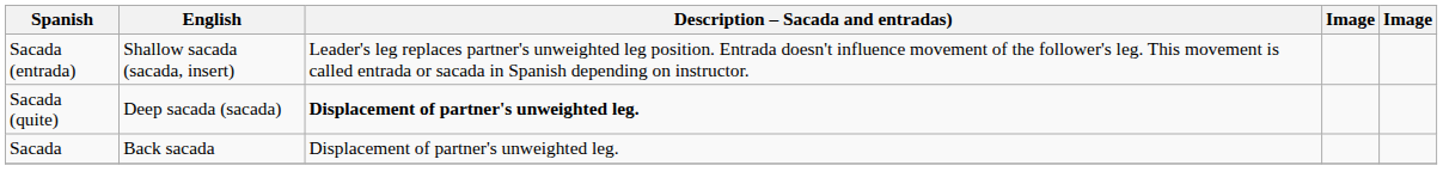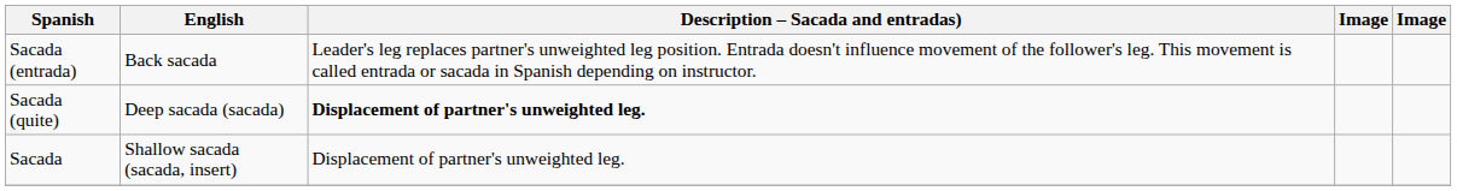Sacada (entrada) | English: Shallow sacada (sacada, insert) -> Back sacada
Sacada | English: Back sacada -> Shallow sacada (sacada, insert)
